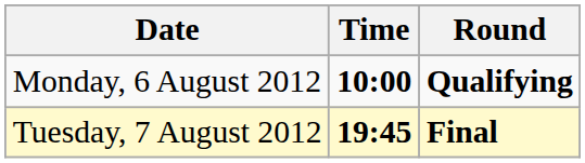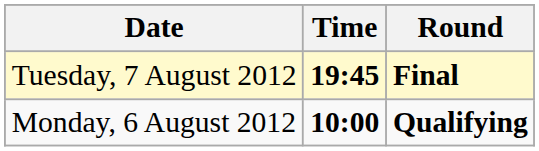rows swapped: Monday, 6 August 2012 <-> Tuesday, 7 August 2012
